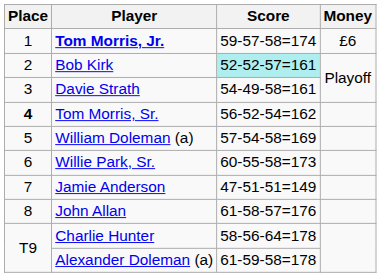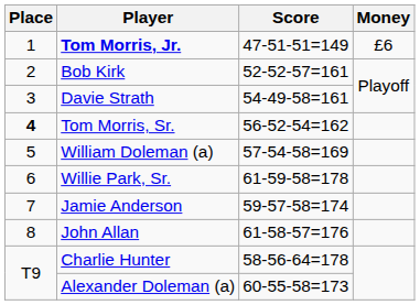Tom Morris, Jr. | Score: 59-57-58=174 -> 47-51-51=149
Bob Kirk | Score: paleturquoise background -> no background
Willie Park, Sr. | Score: 60-55-58=173 -> 61-59-58=178
Jamie Anderson | Score: 47-51-51=149 -> 59-57-58=174
Alexander Doleman (a) | Score: 61-59-58=178 -> 60-55-58=173
